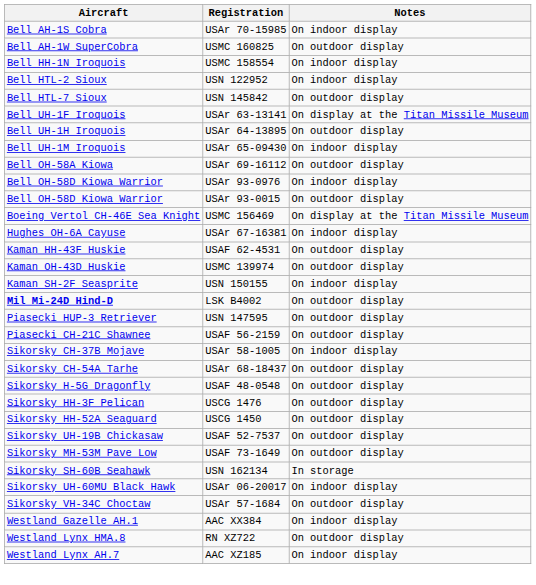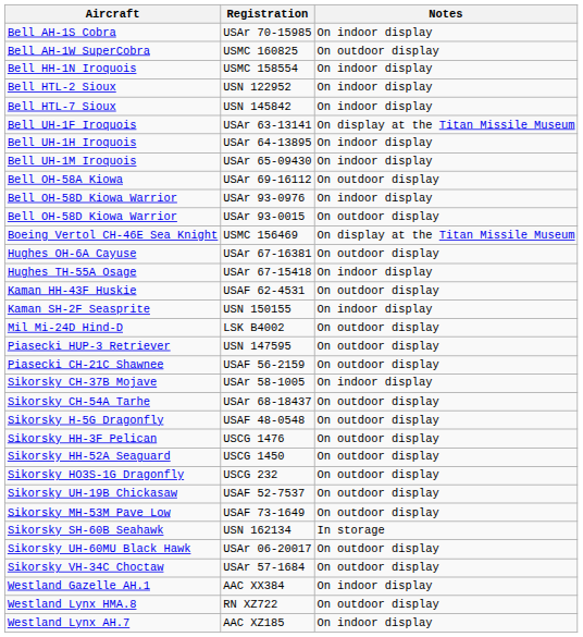USN 145842 | Notes: On outdoor display -> On indoor display
USAr 64-13895 | Notes: On outdoor display -> On indoor display
USAr 67-16381 | Notes: On indoor display -> On outdoor display
+ row: Hughes TH-55A Osage | USAr 67-15418 | On indoor display
- row: Kaman OH-43D Huskie | USMC 139974 | On outdoor display
LSK B4002 | Aircraft: bold -> normal
+ row: Sikorsky HO3S-1G Dragonfly | USCG 232 | On outdoor display
USAr 06-20017 | Notes: On indoor display -> On outdoor display
